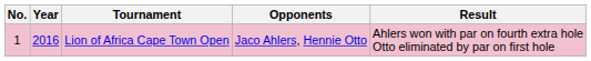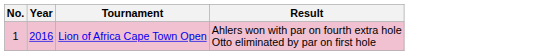- column: Opponents | Jaco Ahlers, Hennie Otto
